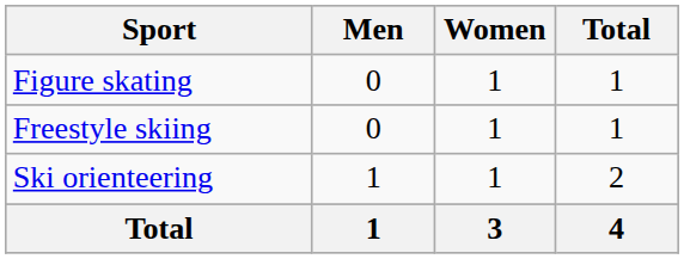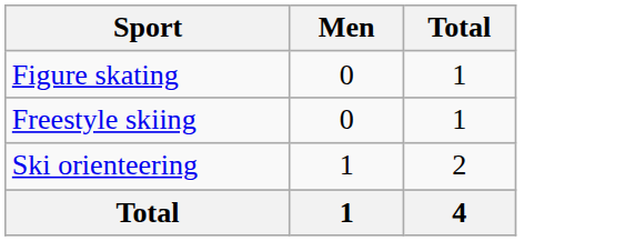- column: Women | 1 | 1 | 1 | 3
